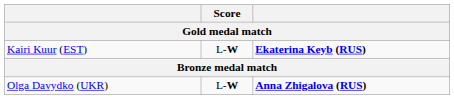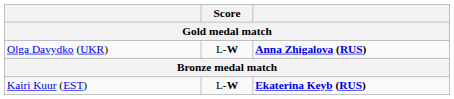rows swapped: Olga Davydko (UKR) <-> Kairi Kuur (EST)
